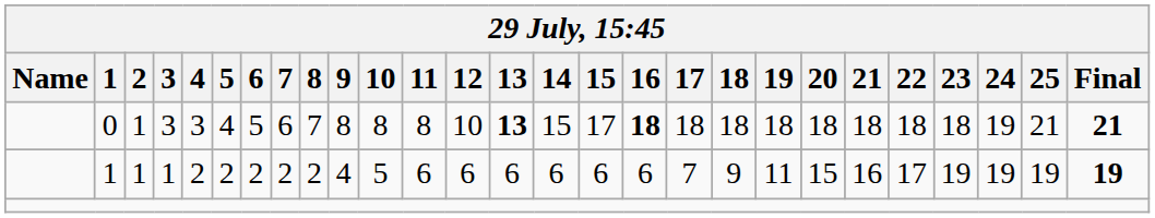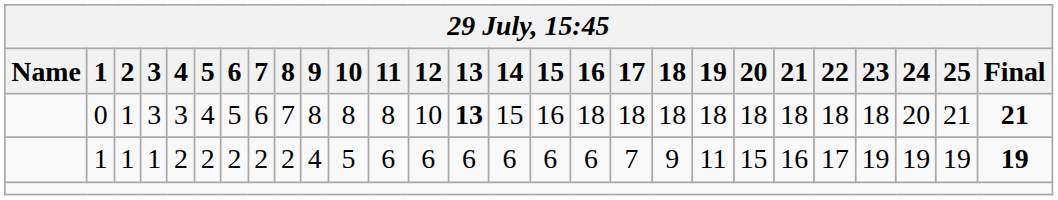0 | 15: 17 -> 16
0 | 16: bold -> normal
0 | 24: 19 -> 20
